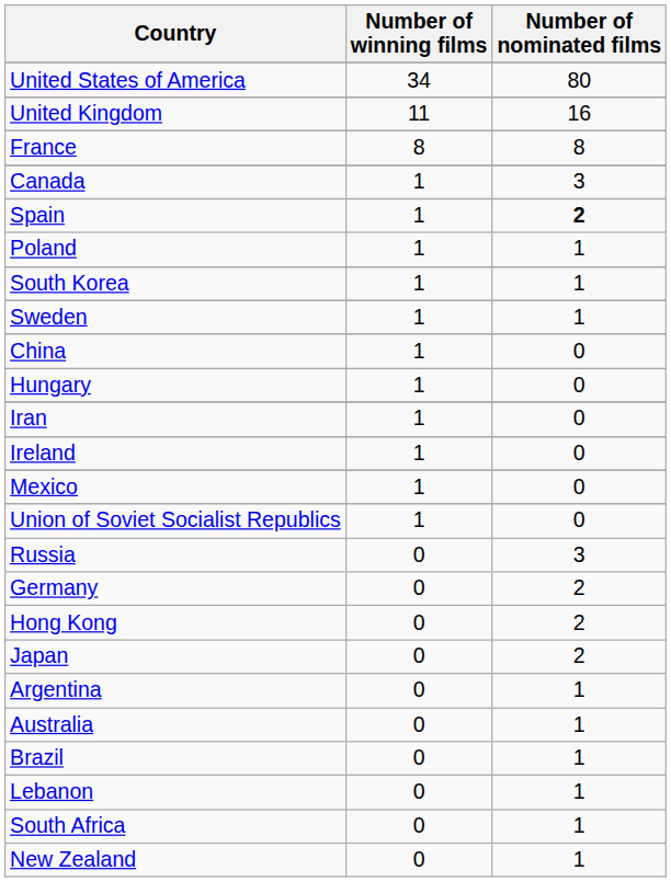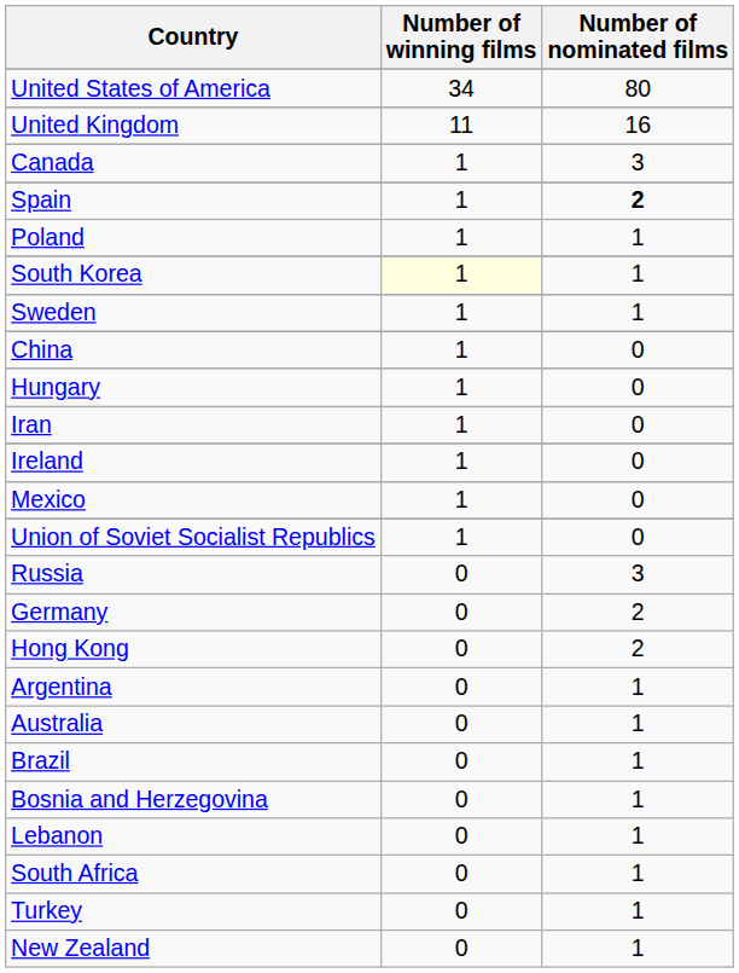- row: France | 8 | 8
South Korea | Number of winning films: no background -> lightyellow background
- row: Japan | 0 | 2
+ row: Bosnia and Herzegovina | 0 | 1
+ row: Turkey | 0 | 1
